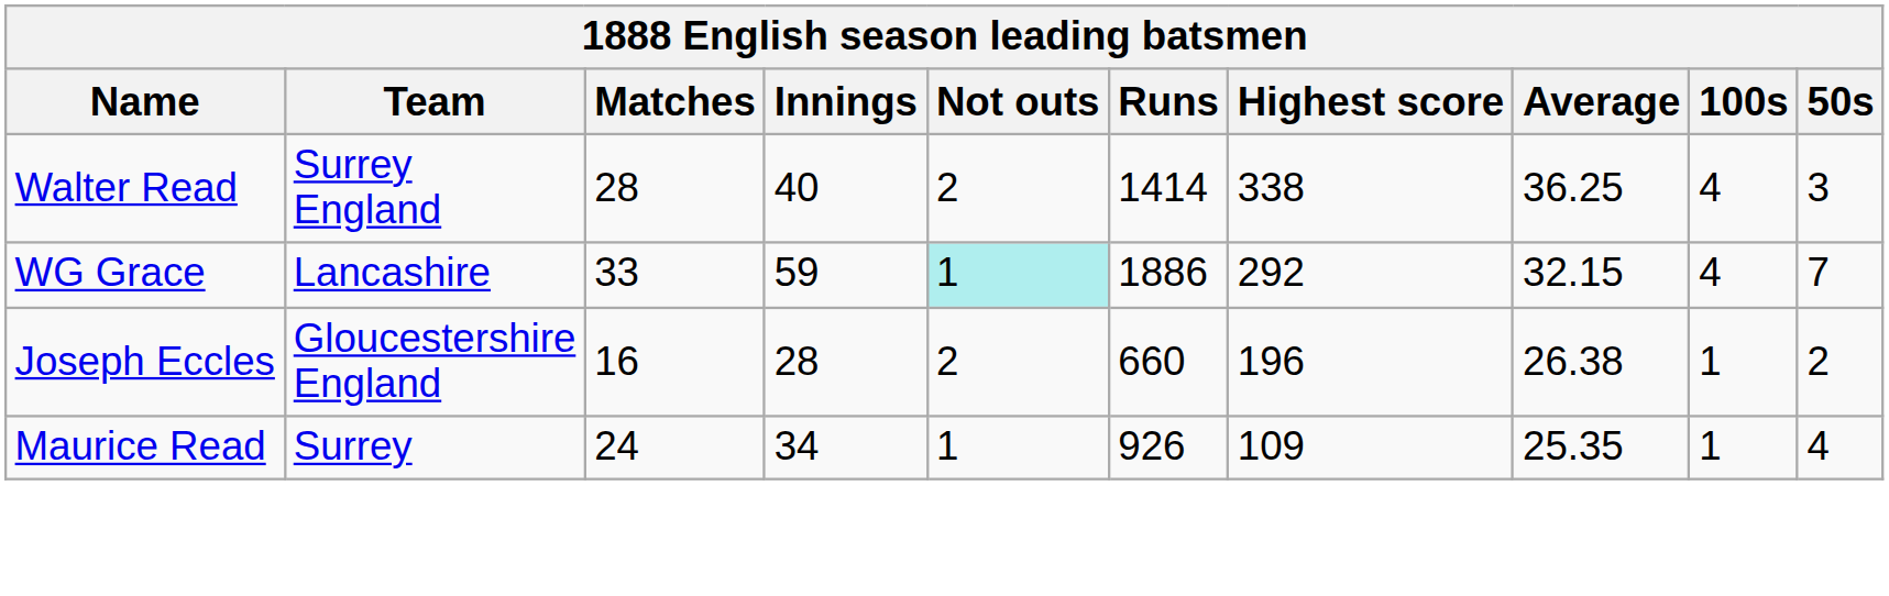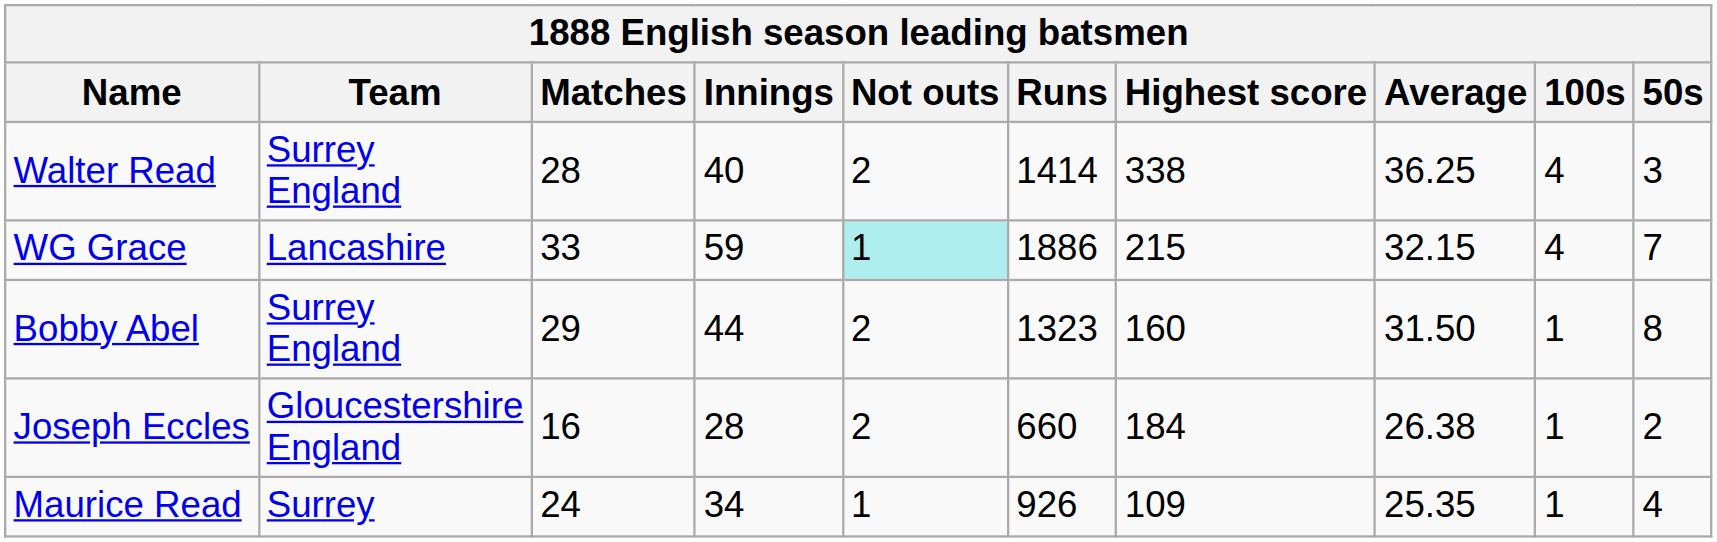WG Grace | Highest score: 292 -> 215
+ row: Bobby Abel | Surrey England | 29 | 44 | 2 | 1323 | 160 | 31.50 | 1 | 8
Joseph Eccles | Highest score: 196 -> 184
